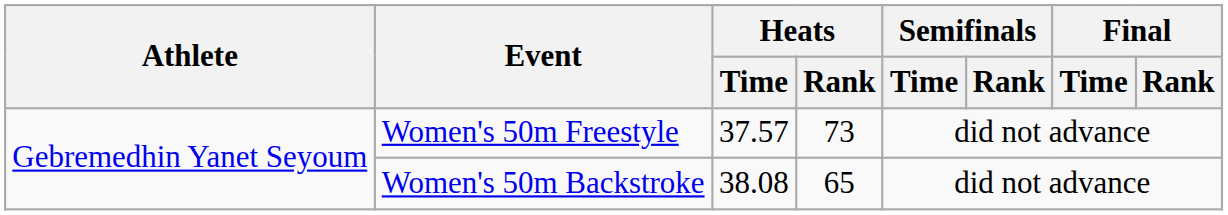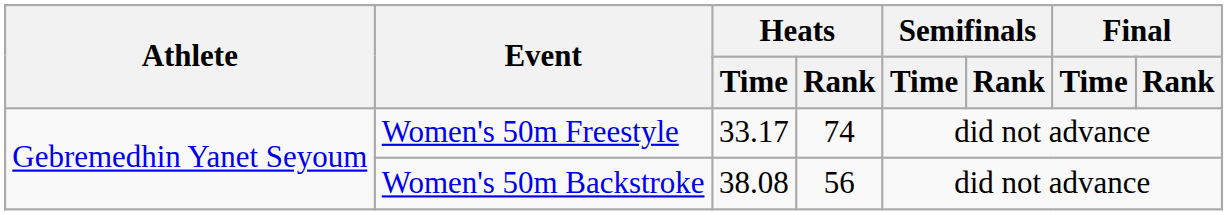Women's 50m Freestyle | Heats / Time: 37.57 -> 33.17
Women's 50m Freestyle | Heats / Rank: 73 -> 74
Women's 50m Backstroke | Heats / Rank: 65 -> 56
